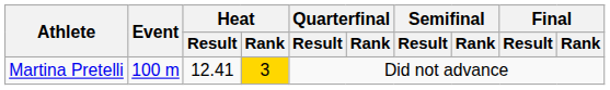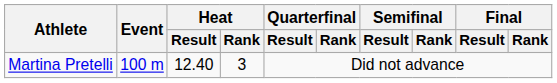Martina Pretelli | Heat / Result: 12.41 -> 12.40
Martina Pretelli | Heat / Rank: gold background -> no background
